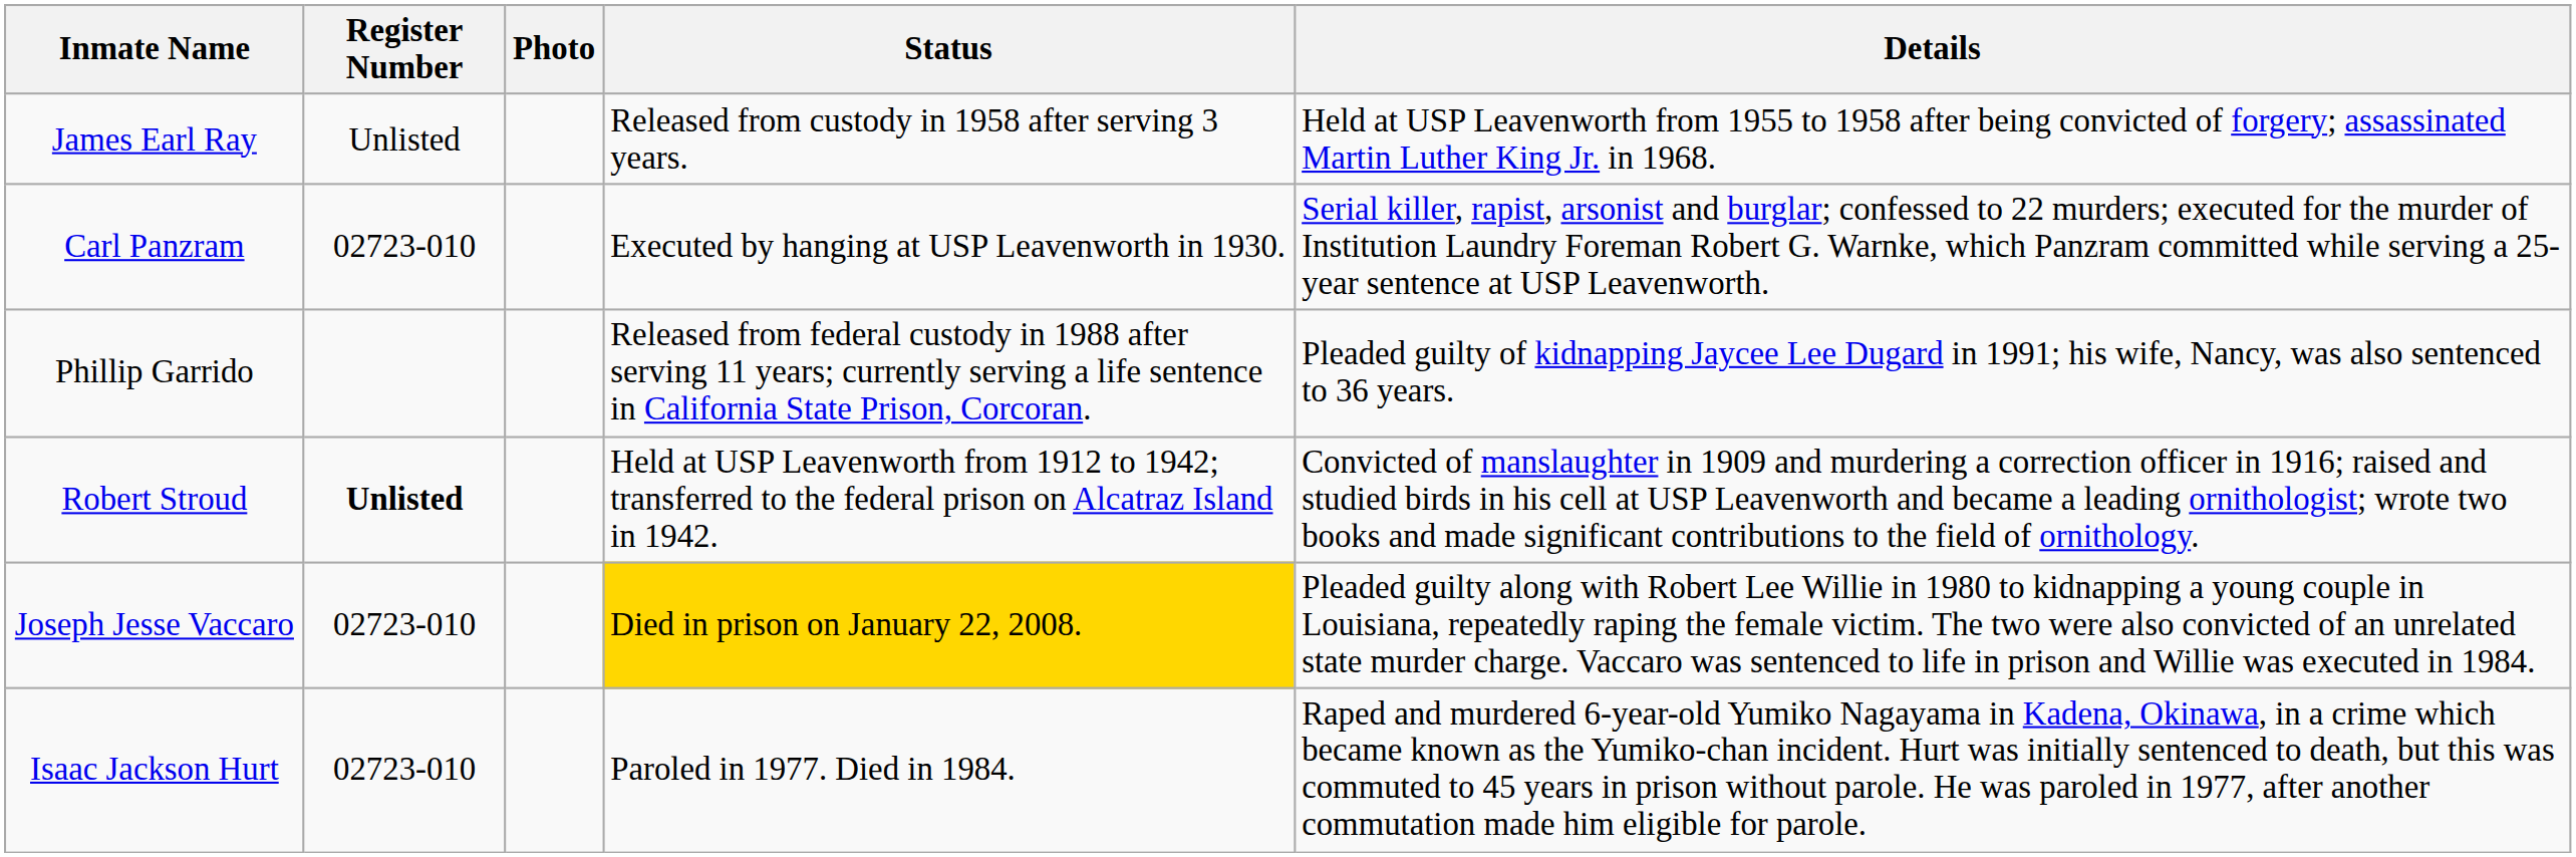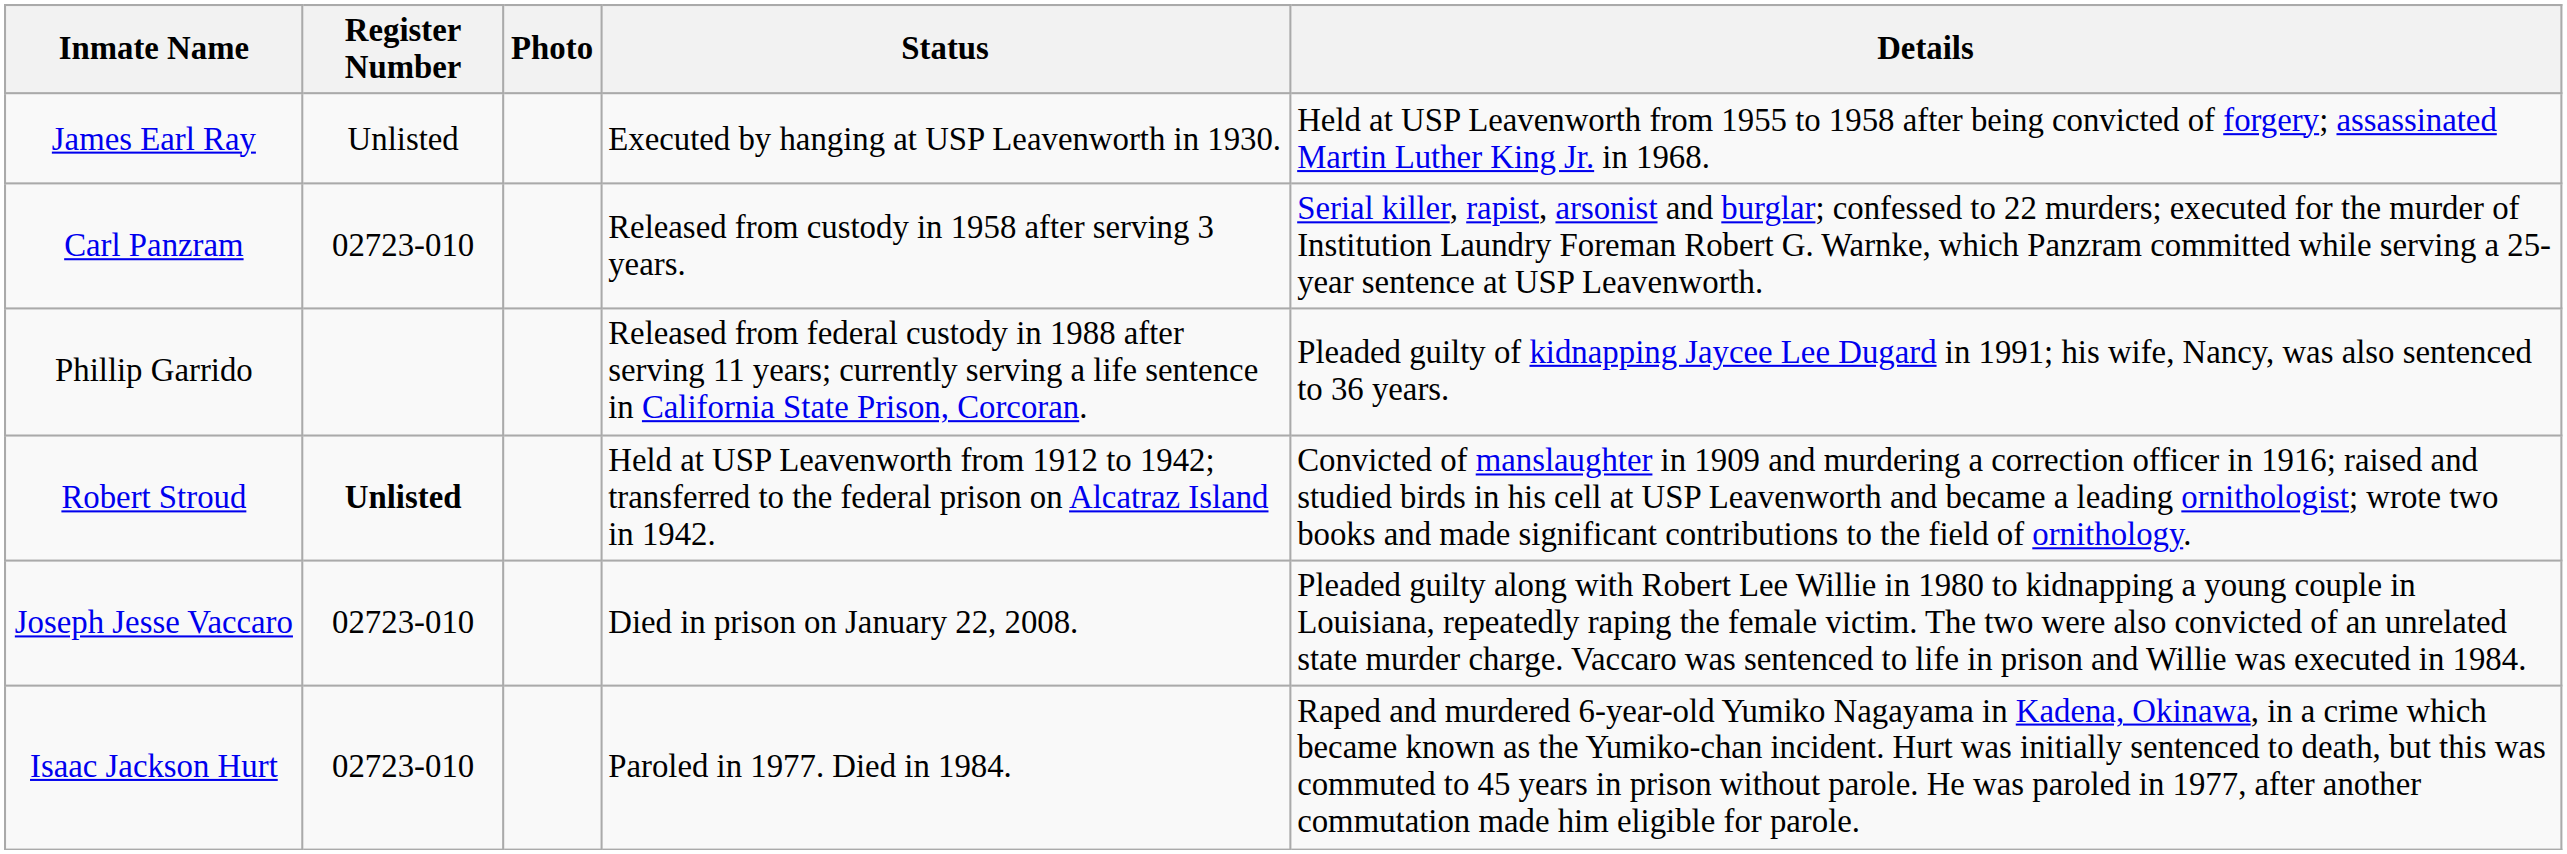James Earl Ray | Status: Released from custody in 1958 after serving 3 years. -> Executed by hanging at USP Leavenworth in 1930.
Carl Panzram | Status: Executed by hanging at USP Leavenworth in 1930. -> Released from custody in 1958 after serving 3 years.
Joseph Jesse Vaccaro | Status: gold background -> no background
